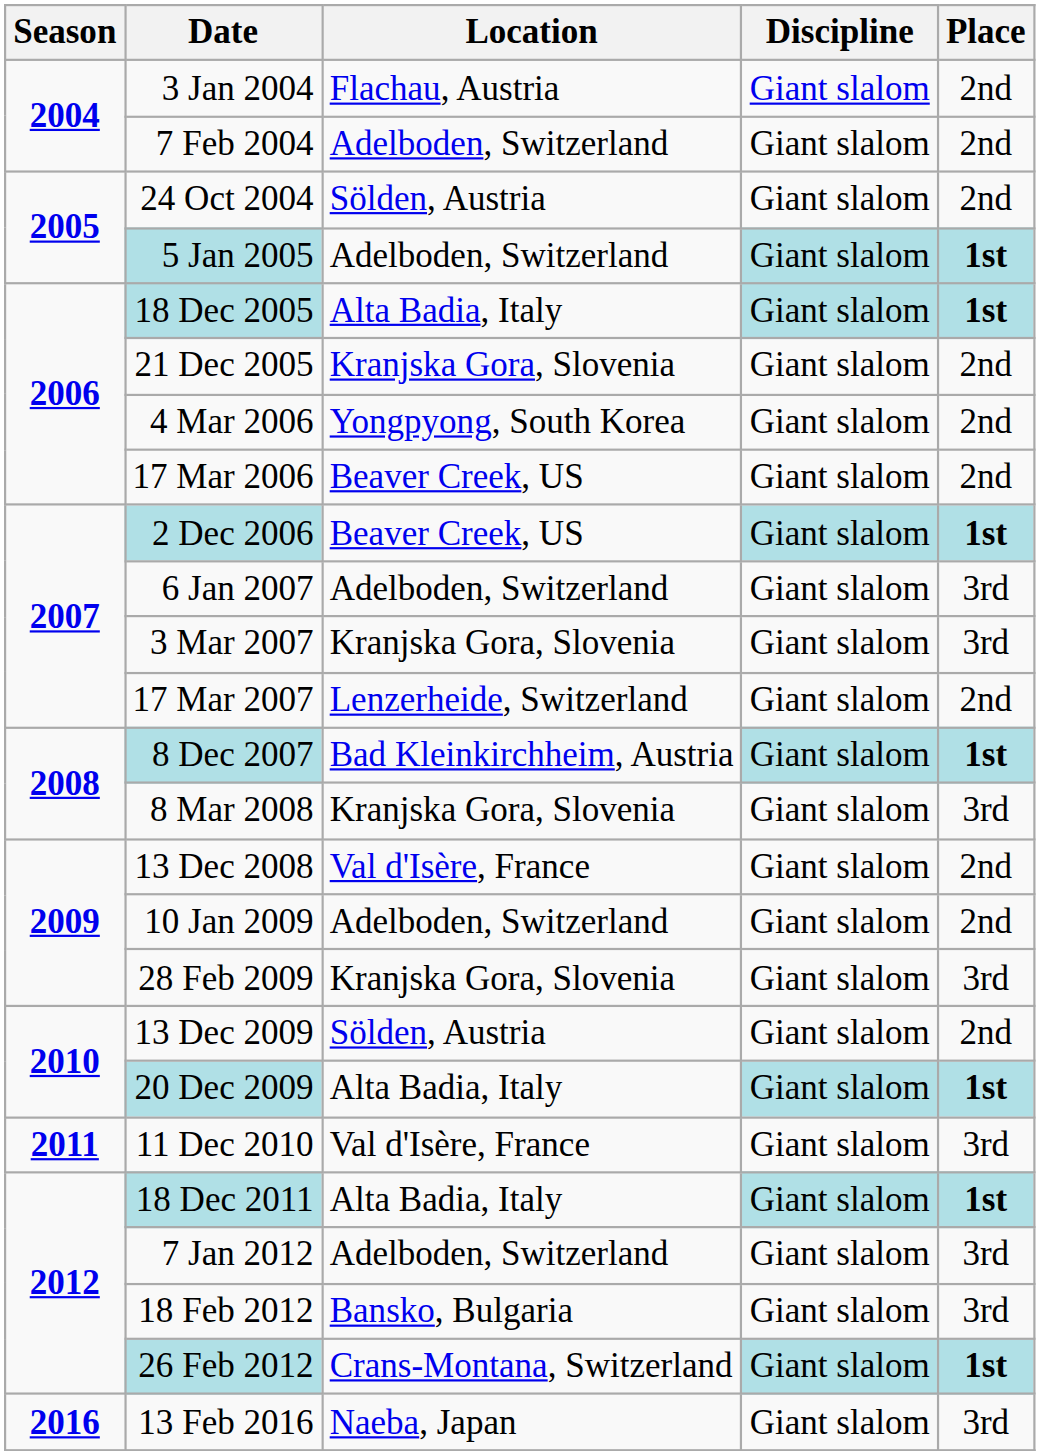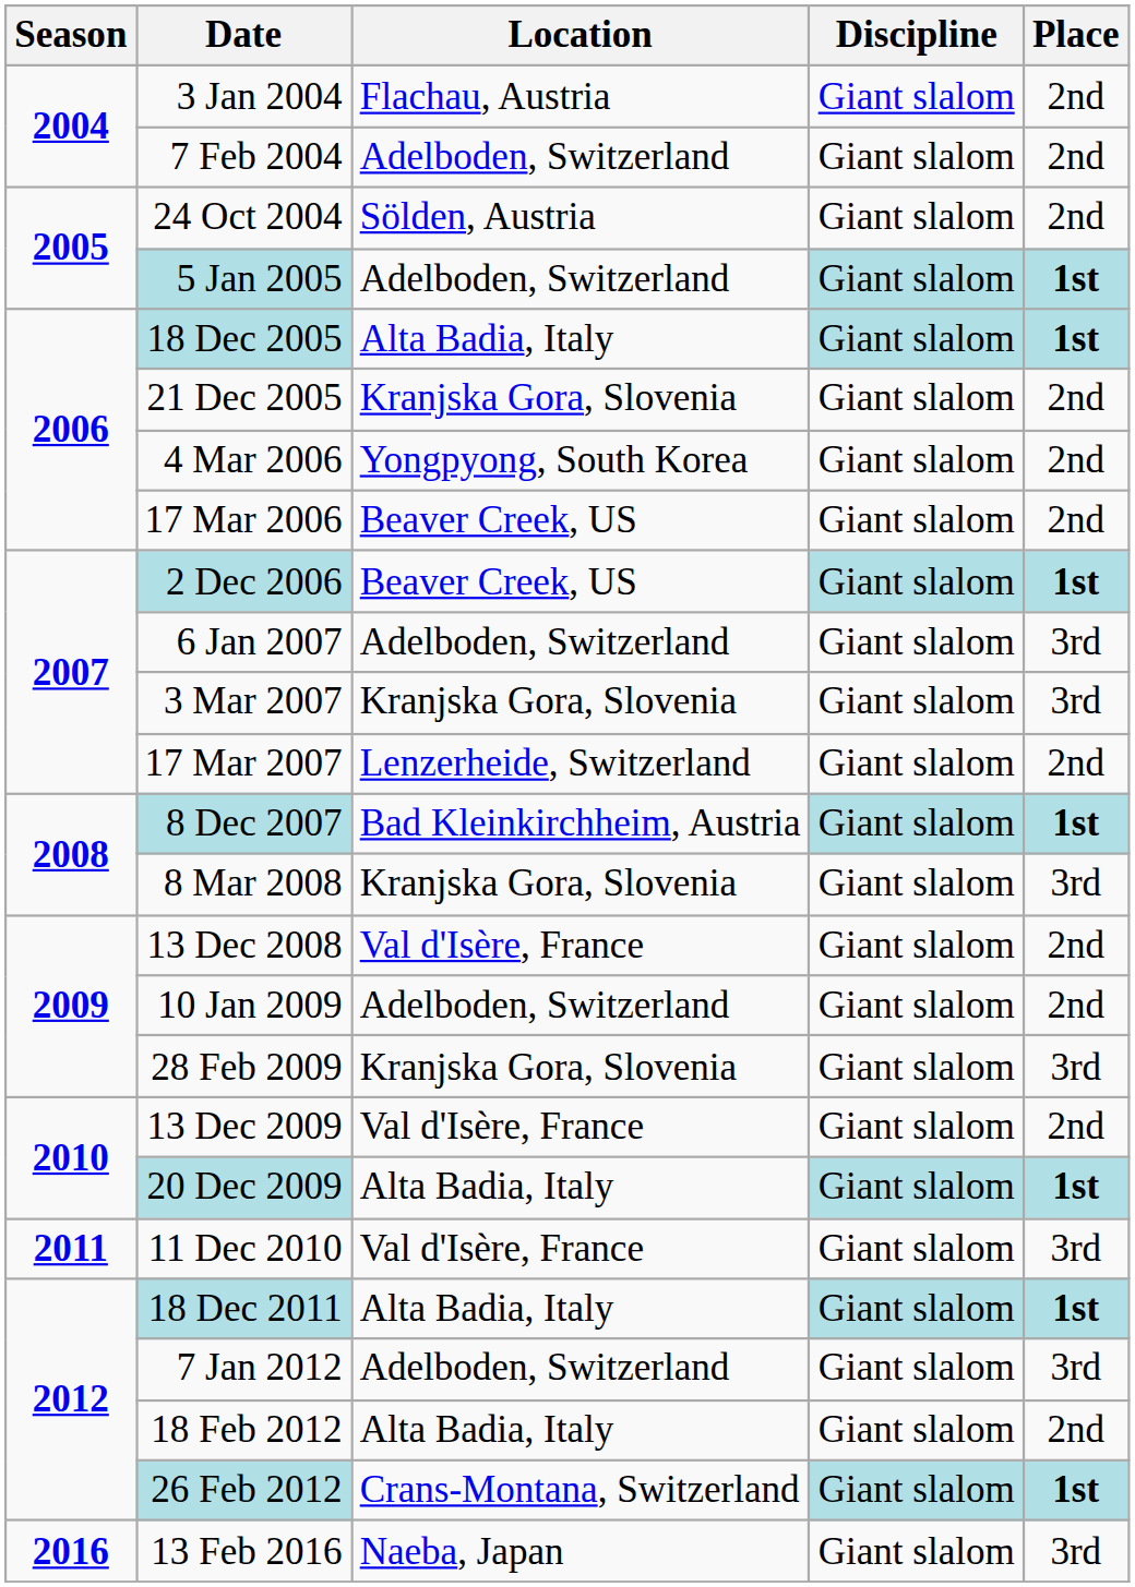13 Dec 2009 | Location: Sölden, Austria -> Val d'Isère, France
18 Feb 2012 | Location: Bansko, Bulgaria -> Alta Badia, Italy
18 Feb 2012 | Place: 3rd -> 2nd
